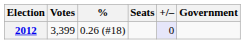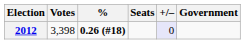2012 | Votes: 3,399 -> 3,398
2012 | %: normal -> bold
